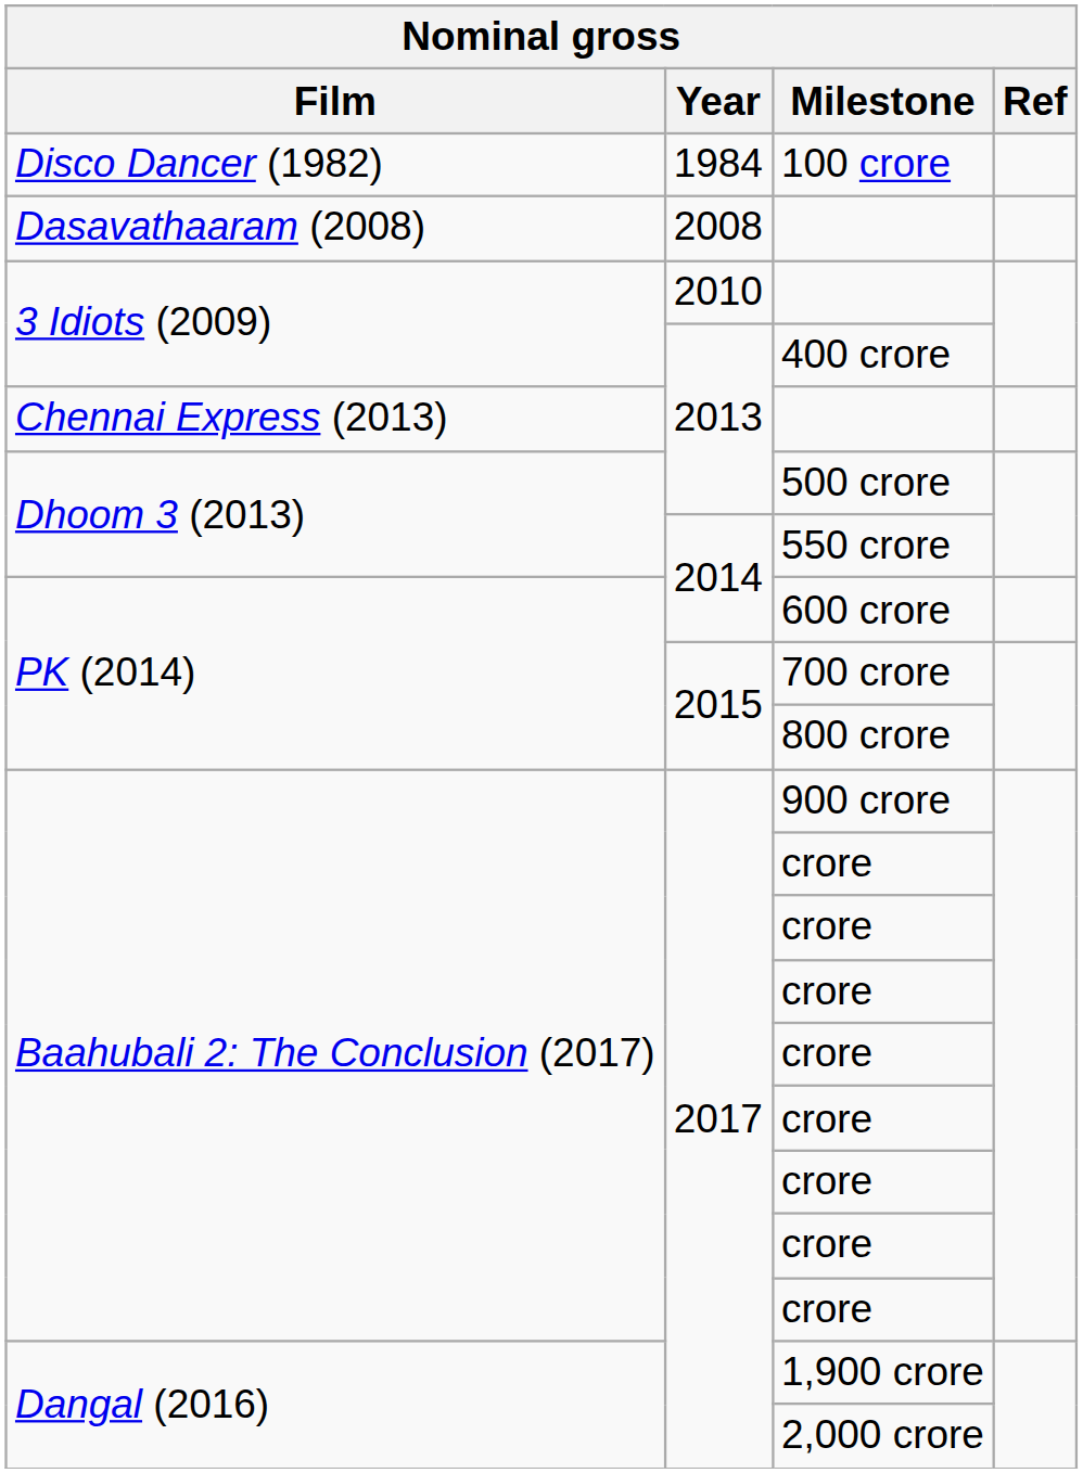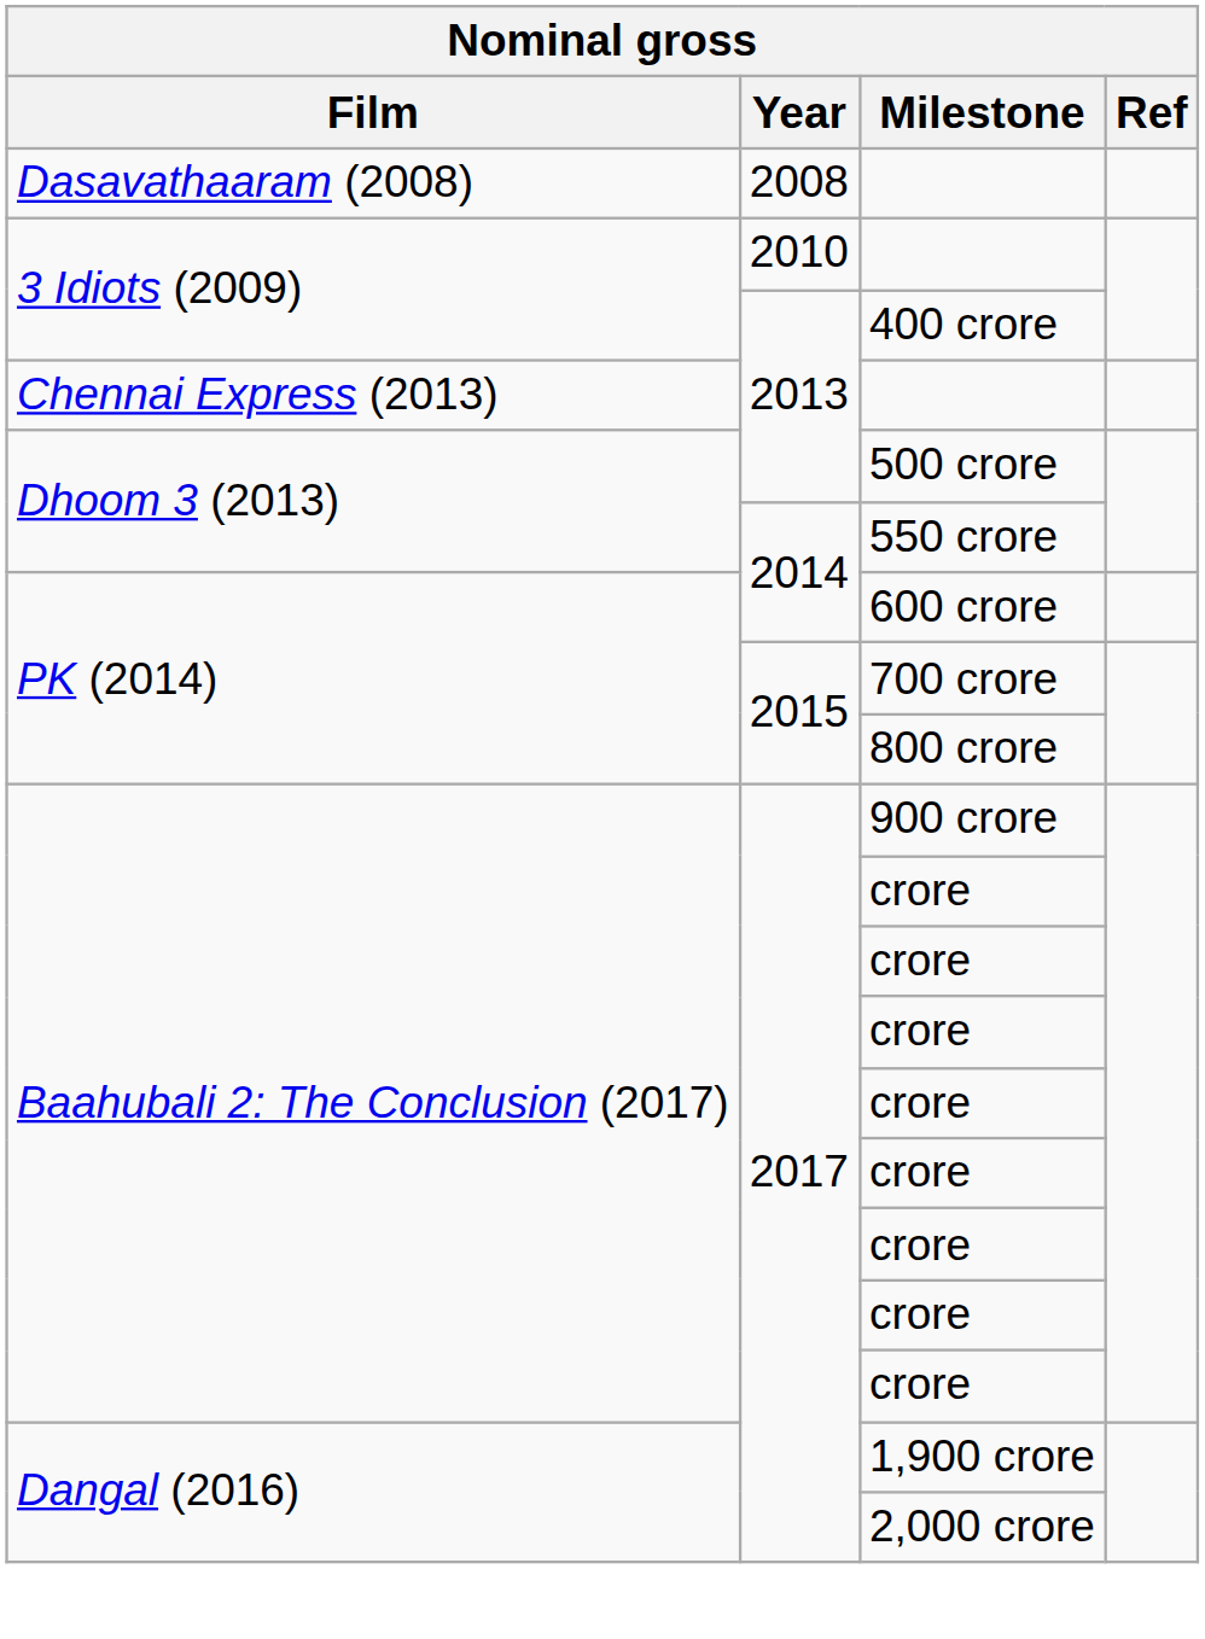- row: Disco Dancer (1982) | 1984 | 100 crore
